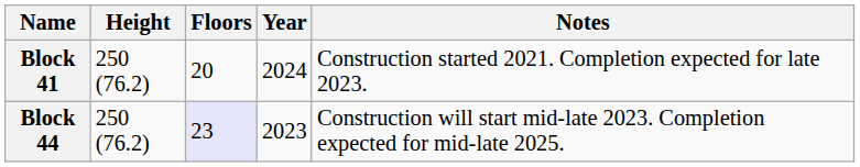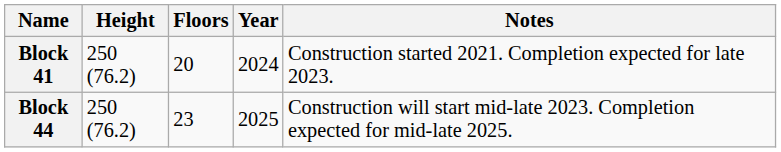Block 44 | Floors: lavender background -> no background
Block 44 | Year: 2023 -> 2025
